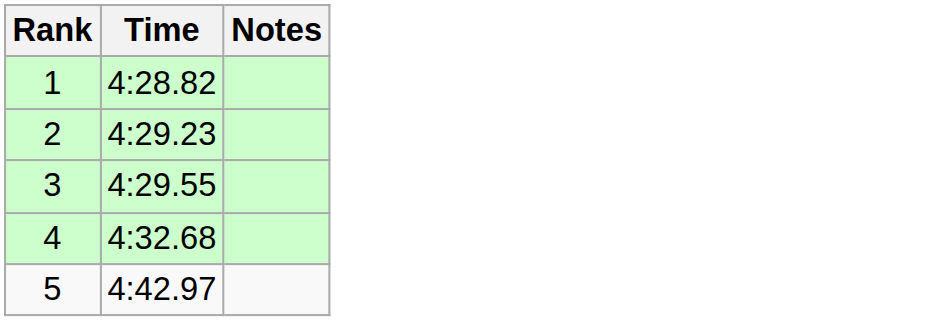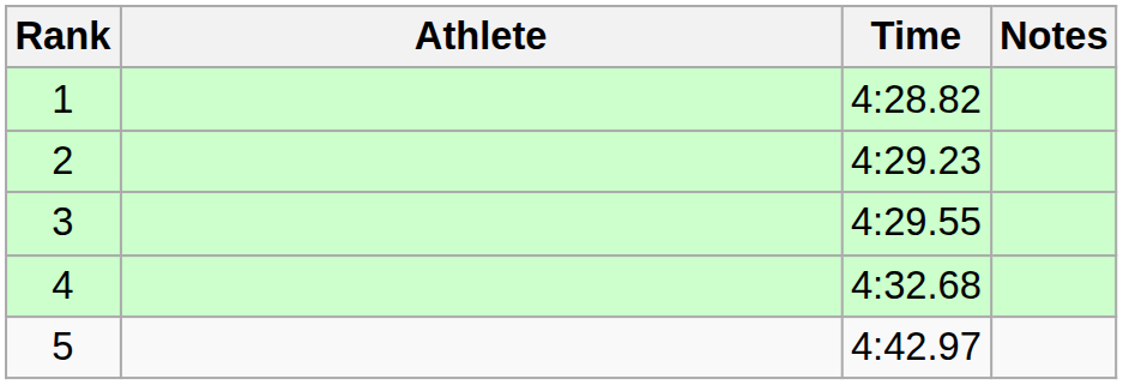+ column: Athlete
